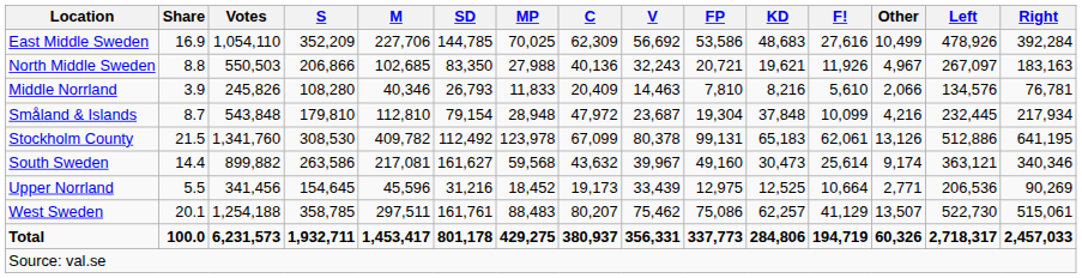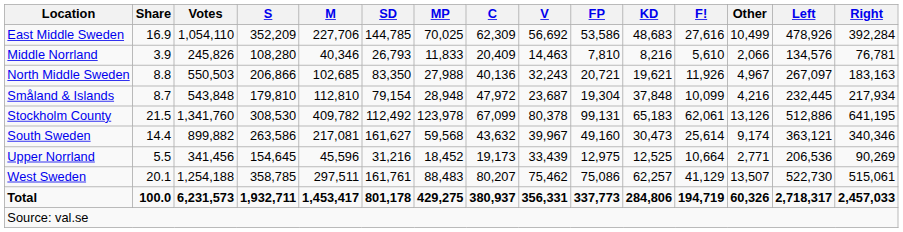rows swapped: Middle Norrland <-> North Middle Sweden
